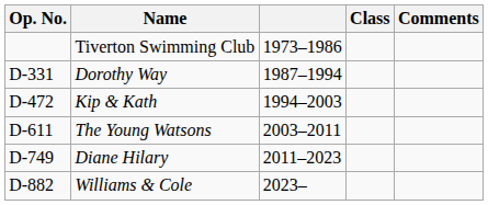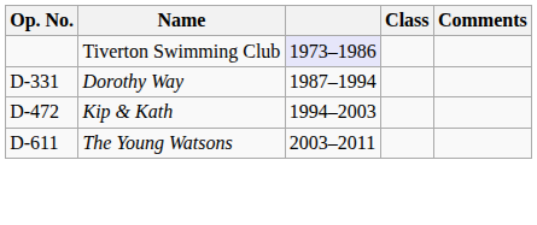Tiverton Swimming Club | column 3: no background -> lavender background
- row: D-749 | Diane Hilary | 2011–2023
- row: D-882 | Williams & Cole | 2023–
